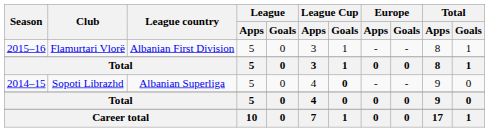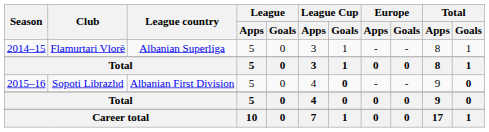Flamurtari Vlorë | Season: 2015–16 -> 2014–15
Flamurtari Vlorë | League country: Albanian First Division -> Albanian Superliga
Sopoti Librazhd | Season: 2014–15 -> 2015–16
Sopoti Librazhd | League country: Albanian Superliga -> Albanian First Division
Sopoti Librazhd | Total / Goals: normal -> bold
